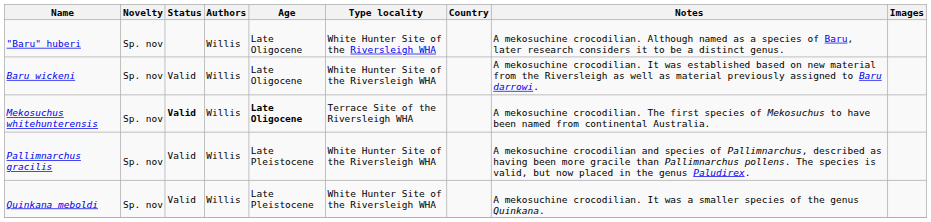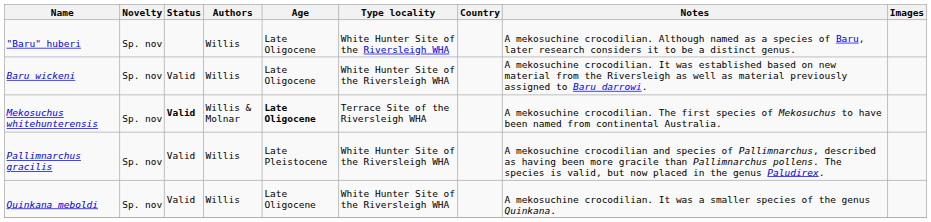Mekosuchus whitehunterensis | Authors: Willis -> Willis & Molnar
Quinkana meboldi | Age: Late Pleistocene -> Late Oligocene
